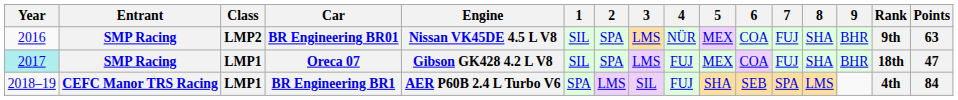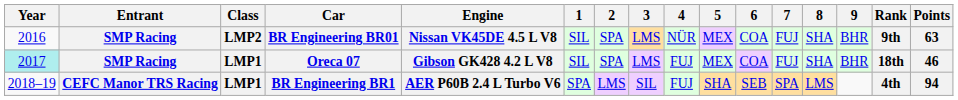Oreca 07 | Points: 47 -> 46
BR Engineering BR1 | Points: 84 -> 94
